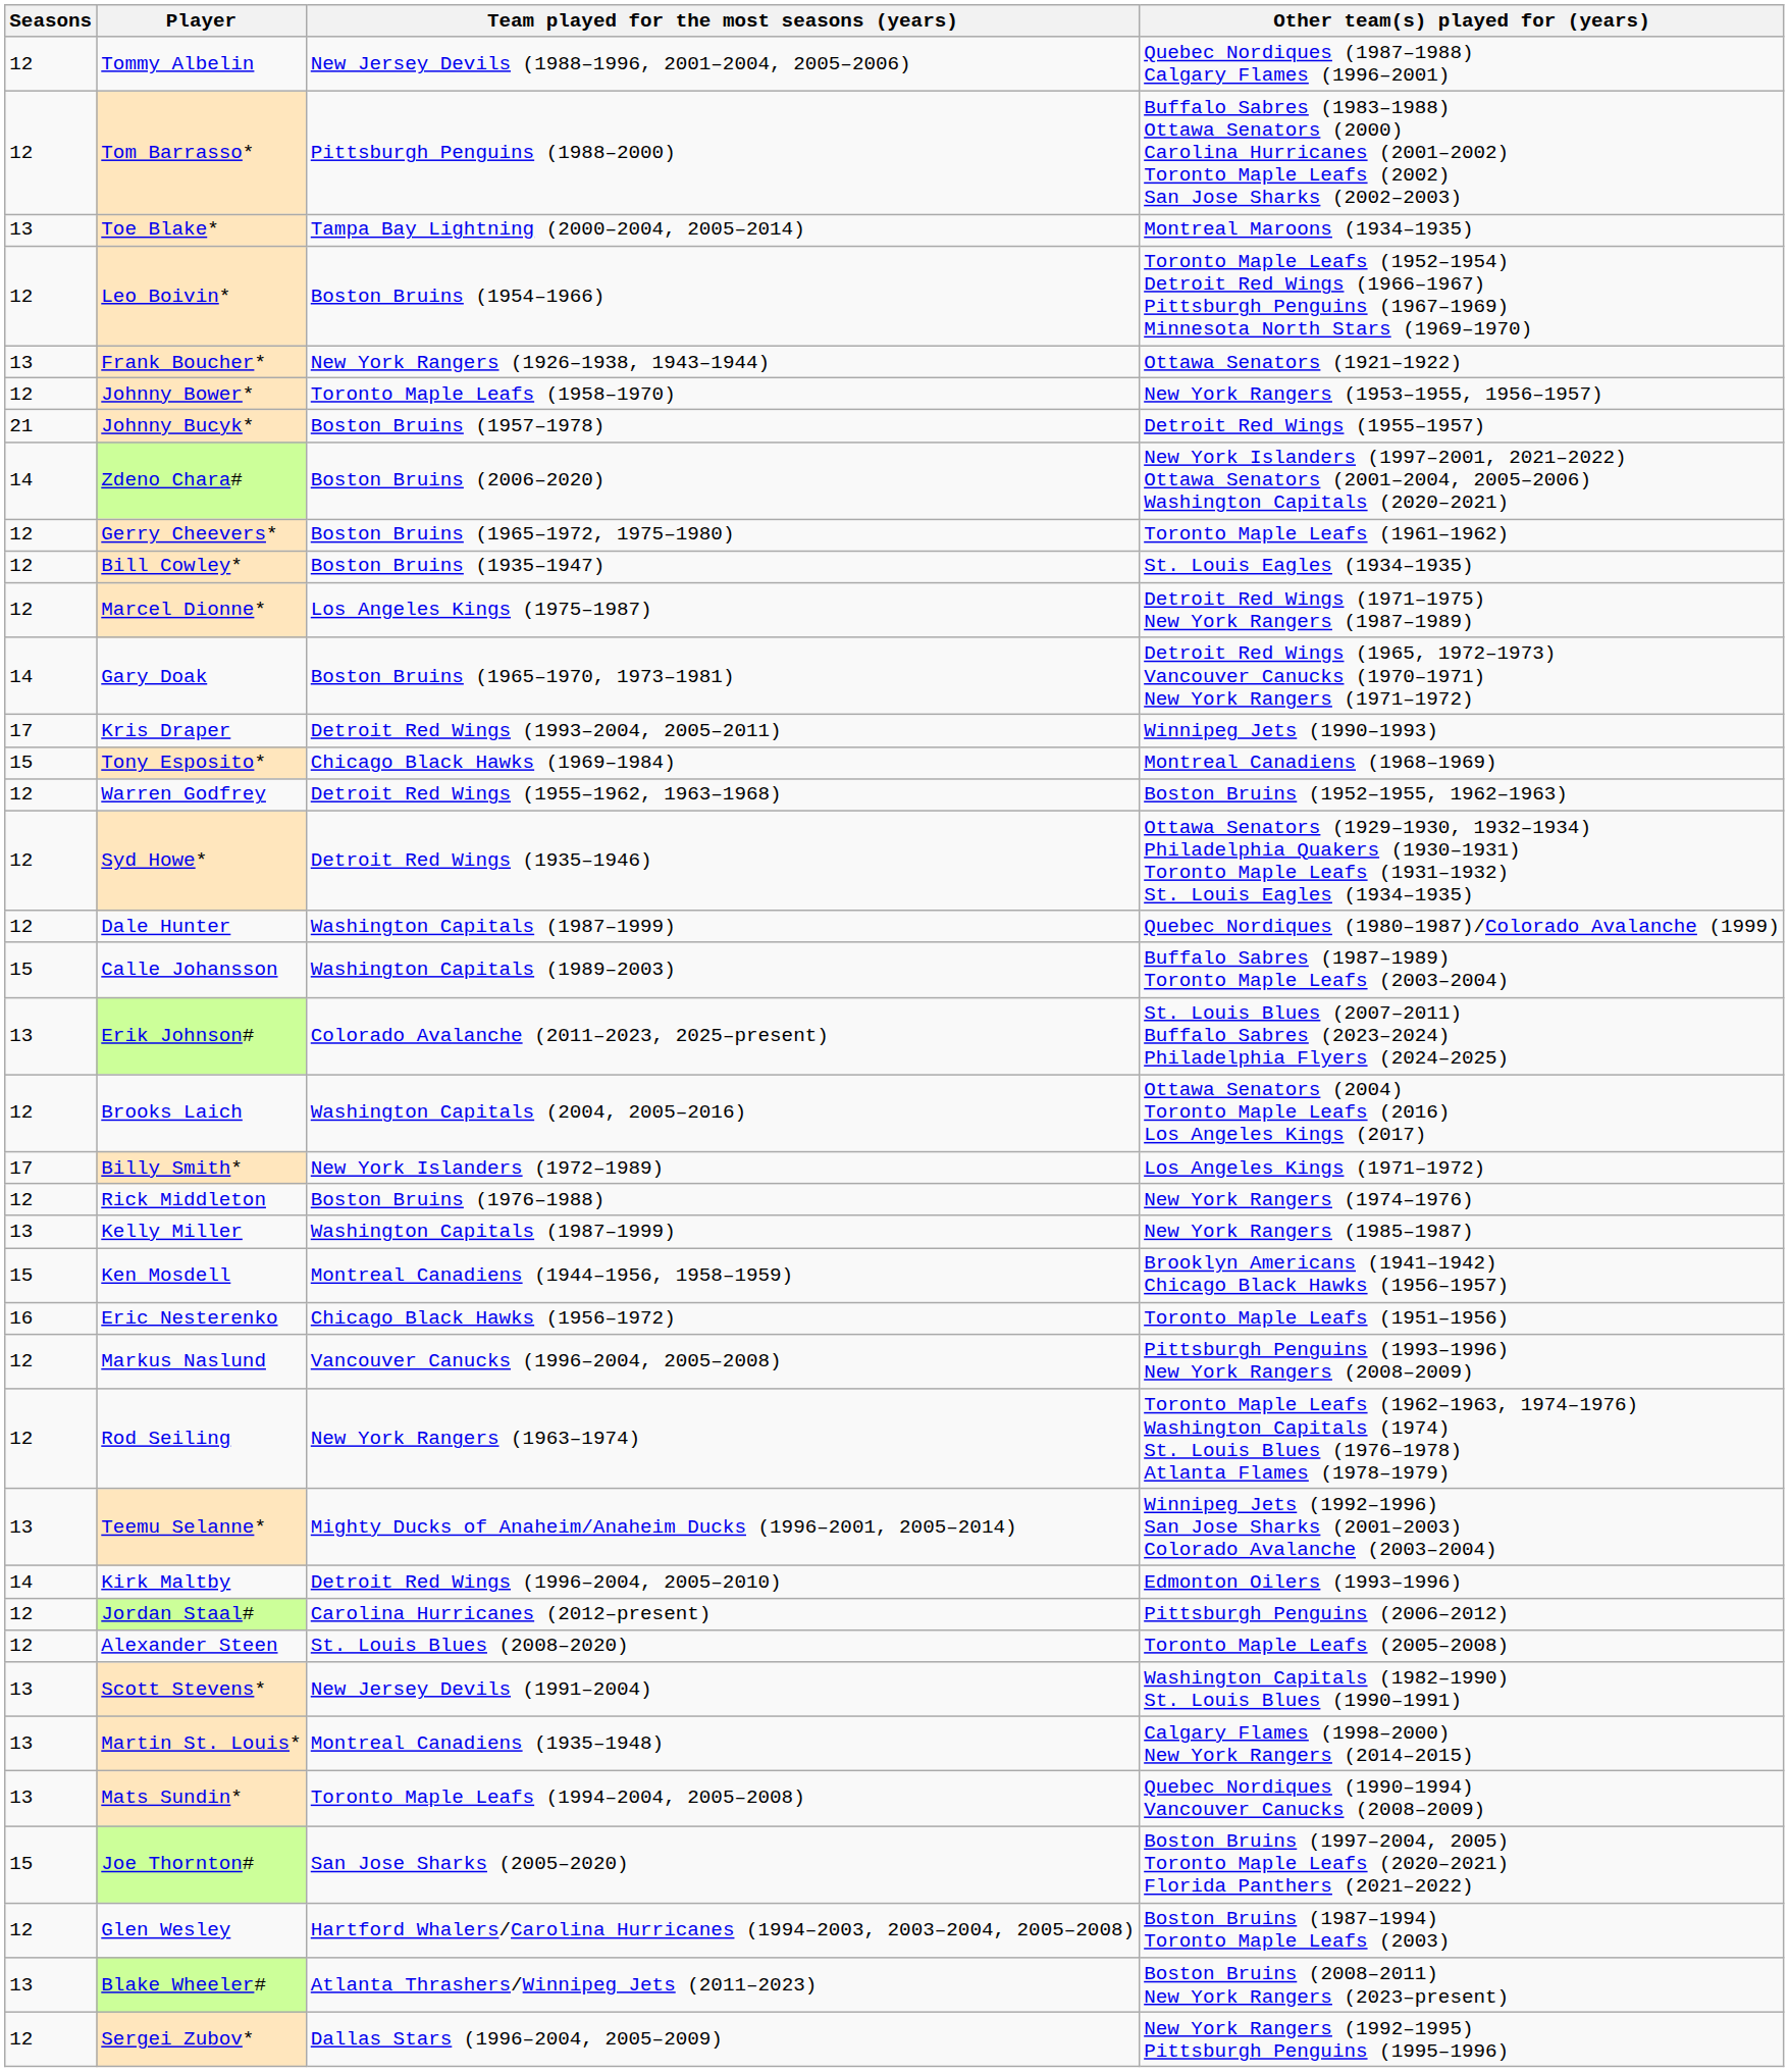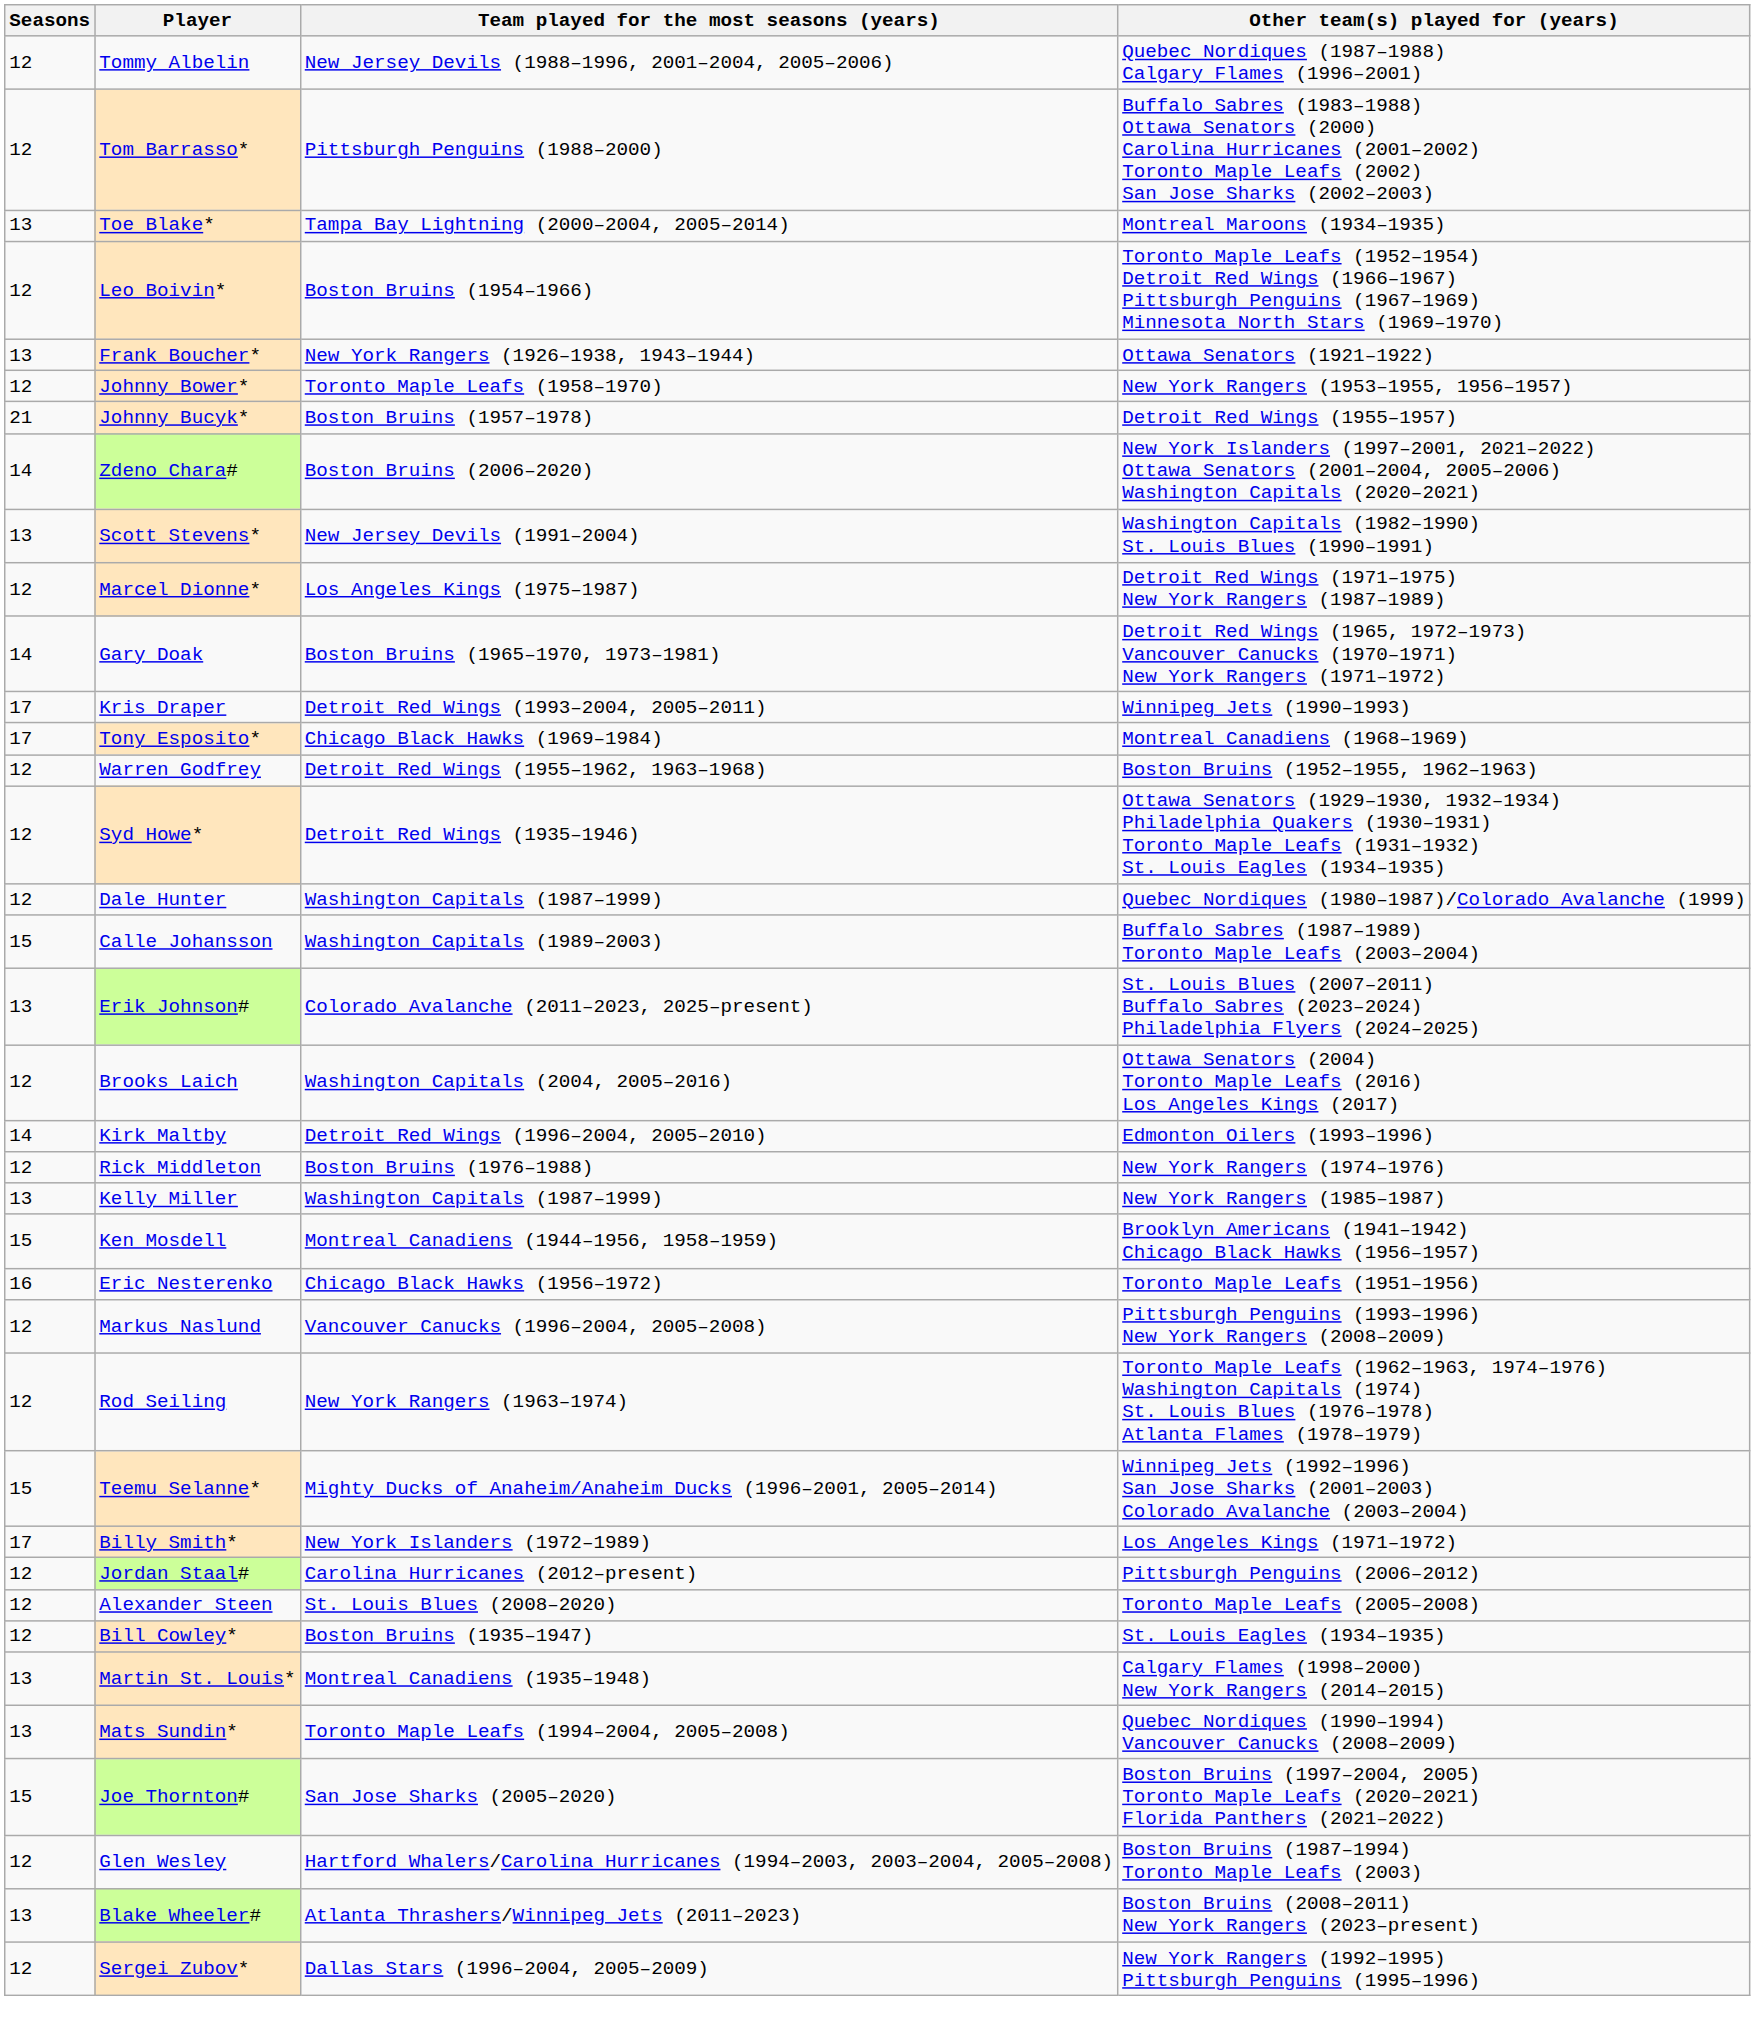- row: 12 | Gerry Cheevers* | Boston Bruins (1965–1972, 1975–1980) | Toronto Maple Leafs (1961–1962)
rows swapped: Bill Cowley* <-> Scott Stevens*
Tony Esposito* | Seasons: 15 -> 17
rows swapped: Kirk Maltby <-> Billy Smith*
Teemu Selanne* | Seasons: 13 -> 15
